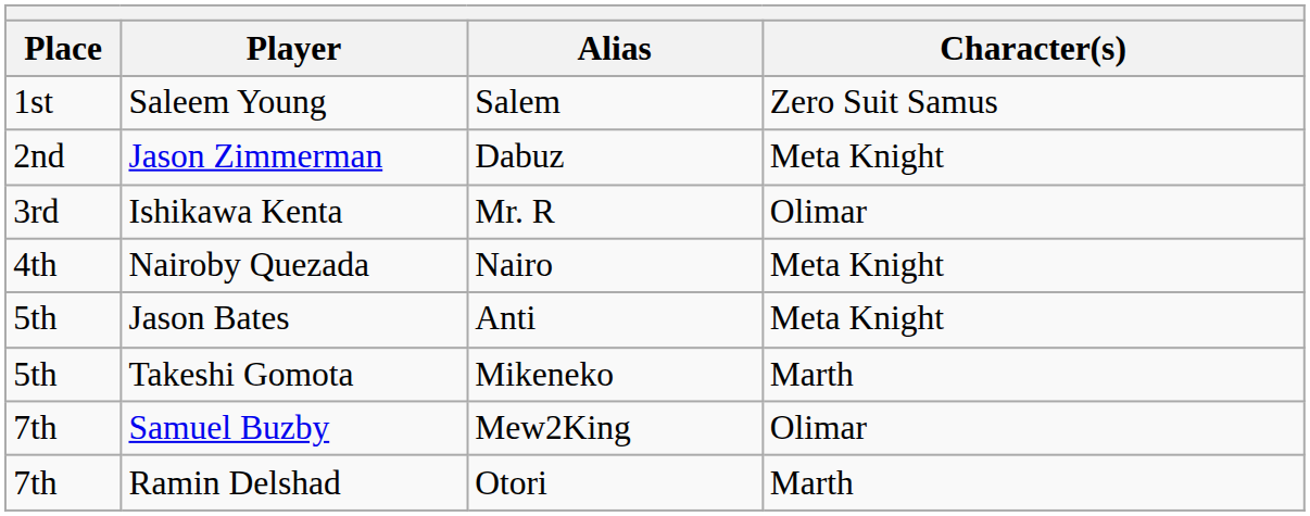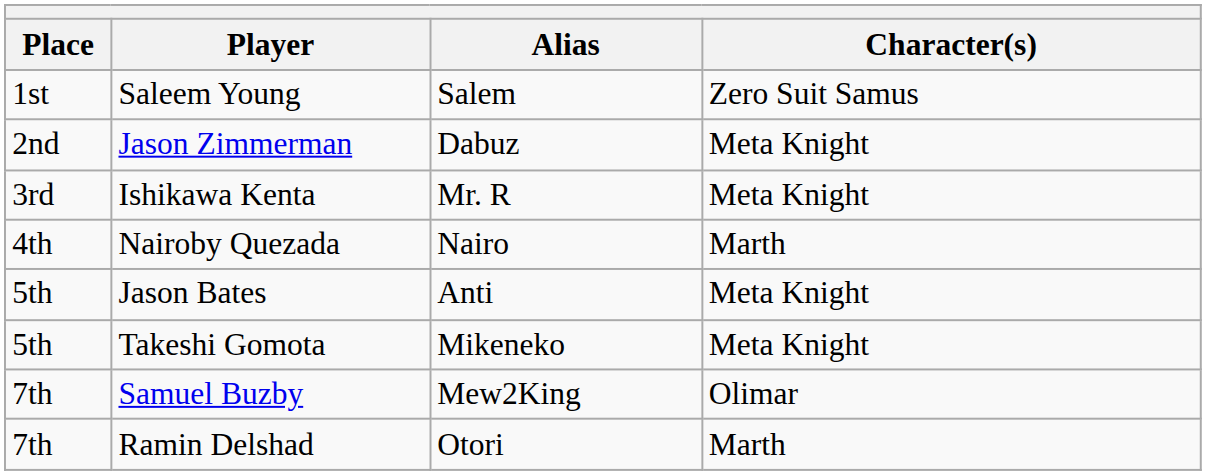Ishikawa Kenta | Character(s): Olimar -> Meta Knight
Nairoby Quezada | Character(s): Meta Knight -> Marth
Takeshi Gomota | Character(s): Marth -> Meta Knight
